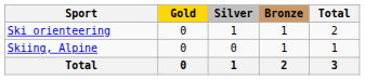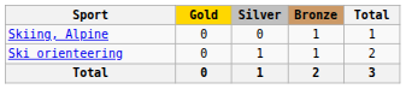rows swapped: Ski orienteering <-> Skiing, Alpine
